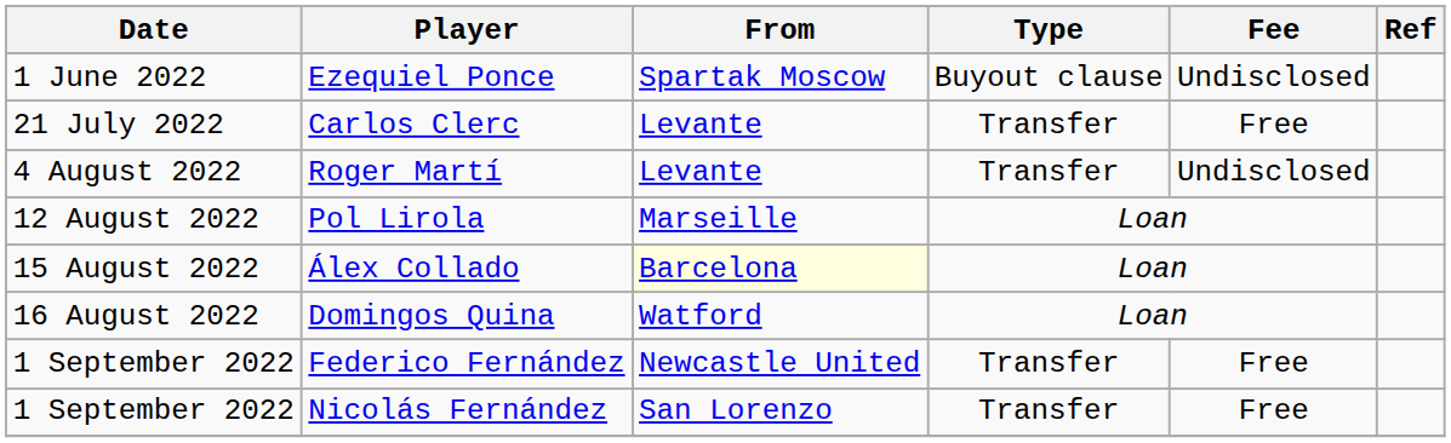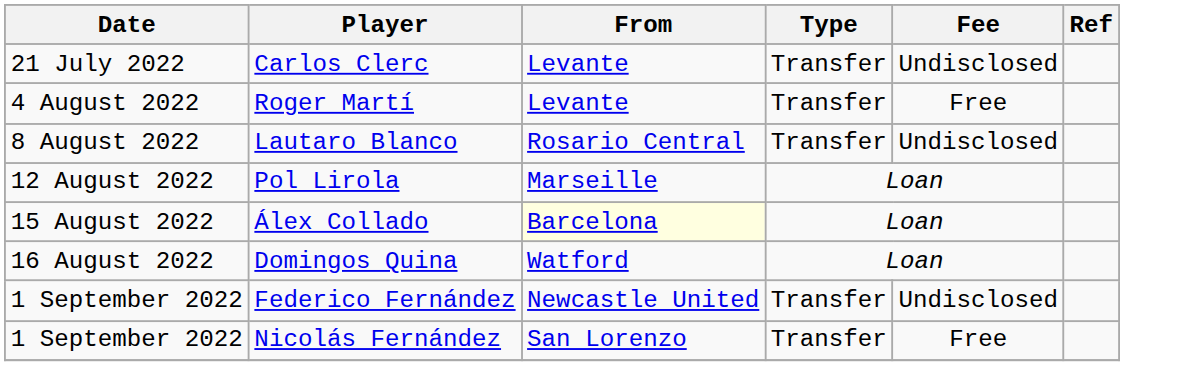- row: 1 June 2022 | Ezequiel Ponce | Spartak Moscow | Buyout clause | Undisclosed
Carlos Clerc | Fee: Free -> Undisclosed
Roger Martí | Fee: Undisclosed -> Free
+ row: 8 August 2022 | Lautaro Blanco | Rosario Central | Transfer | Undisclosed
Federico Fernández | Fee: Free -> Undisclosed
